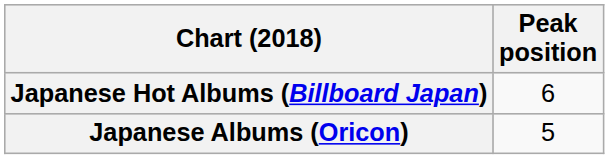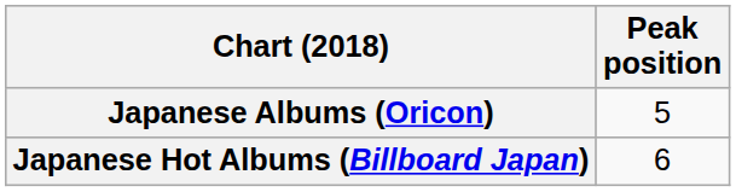rows swapped: Japanese Albums (Oricon) <-> Japanese Hot Albums (Billboard Japan)
